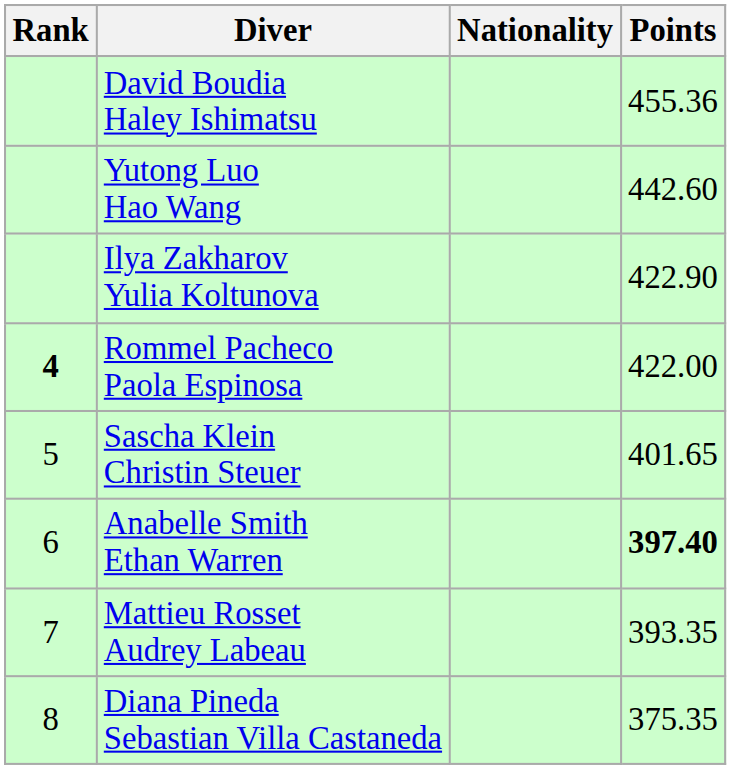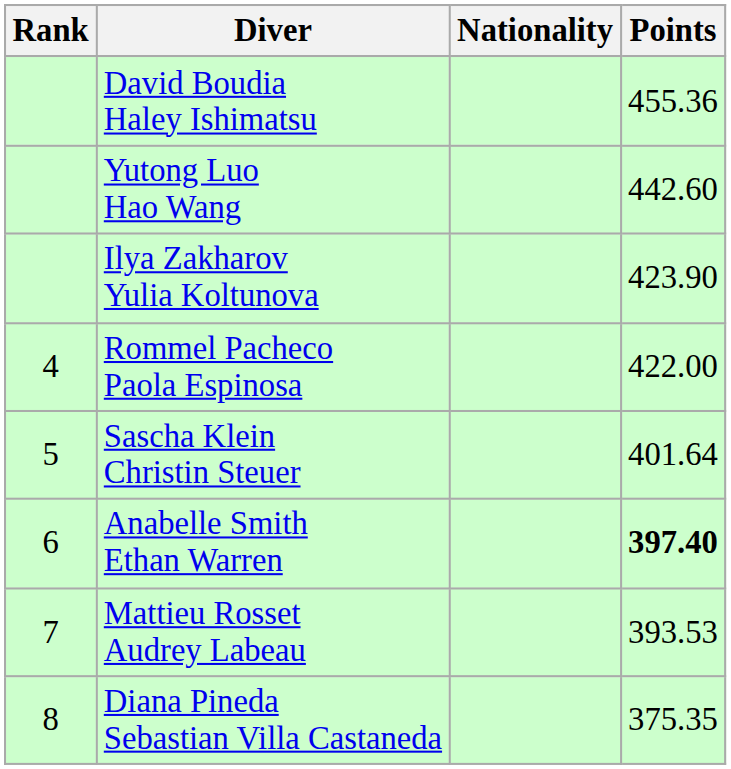Ilya Zakharov Yulia Koltunova | Points: 422.90 -> 423.90
Rommel Pacheco Paola Espinosa | Rank: bold -> normal
Sascha Klein Christin Steuer | Points: 401.65 -> 401.64
Mattieu Rosset Audrey Labeau | Points: 393.35 -> 393.53
